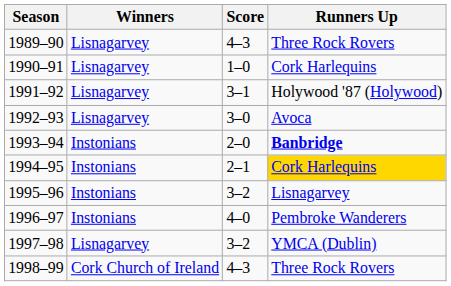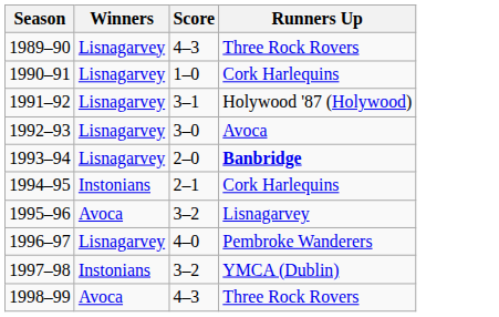1993–94 | Winners: Instonians -> Lisnagarvey
1994–95 | Runners Up: gold background -> no background
1995–96 | Winners: Instonians -> Avoca
1996–97 | Winners: Instonians -> Lisnagarvey
1997–98 | Winners: Lisnagarvey -> Instonians
1998–99 | Winners: Cork Church of Ireland -> Avoca
